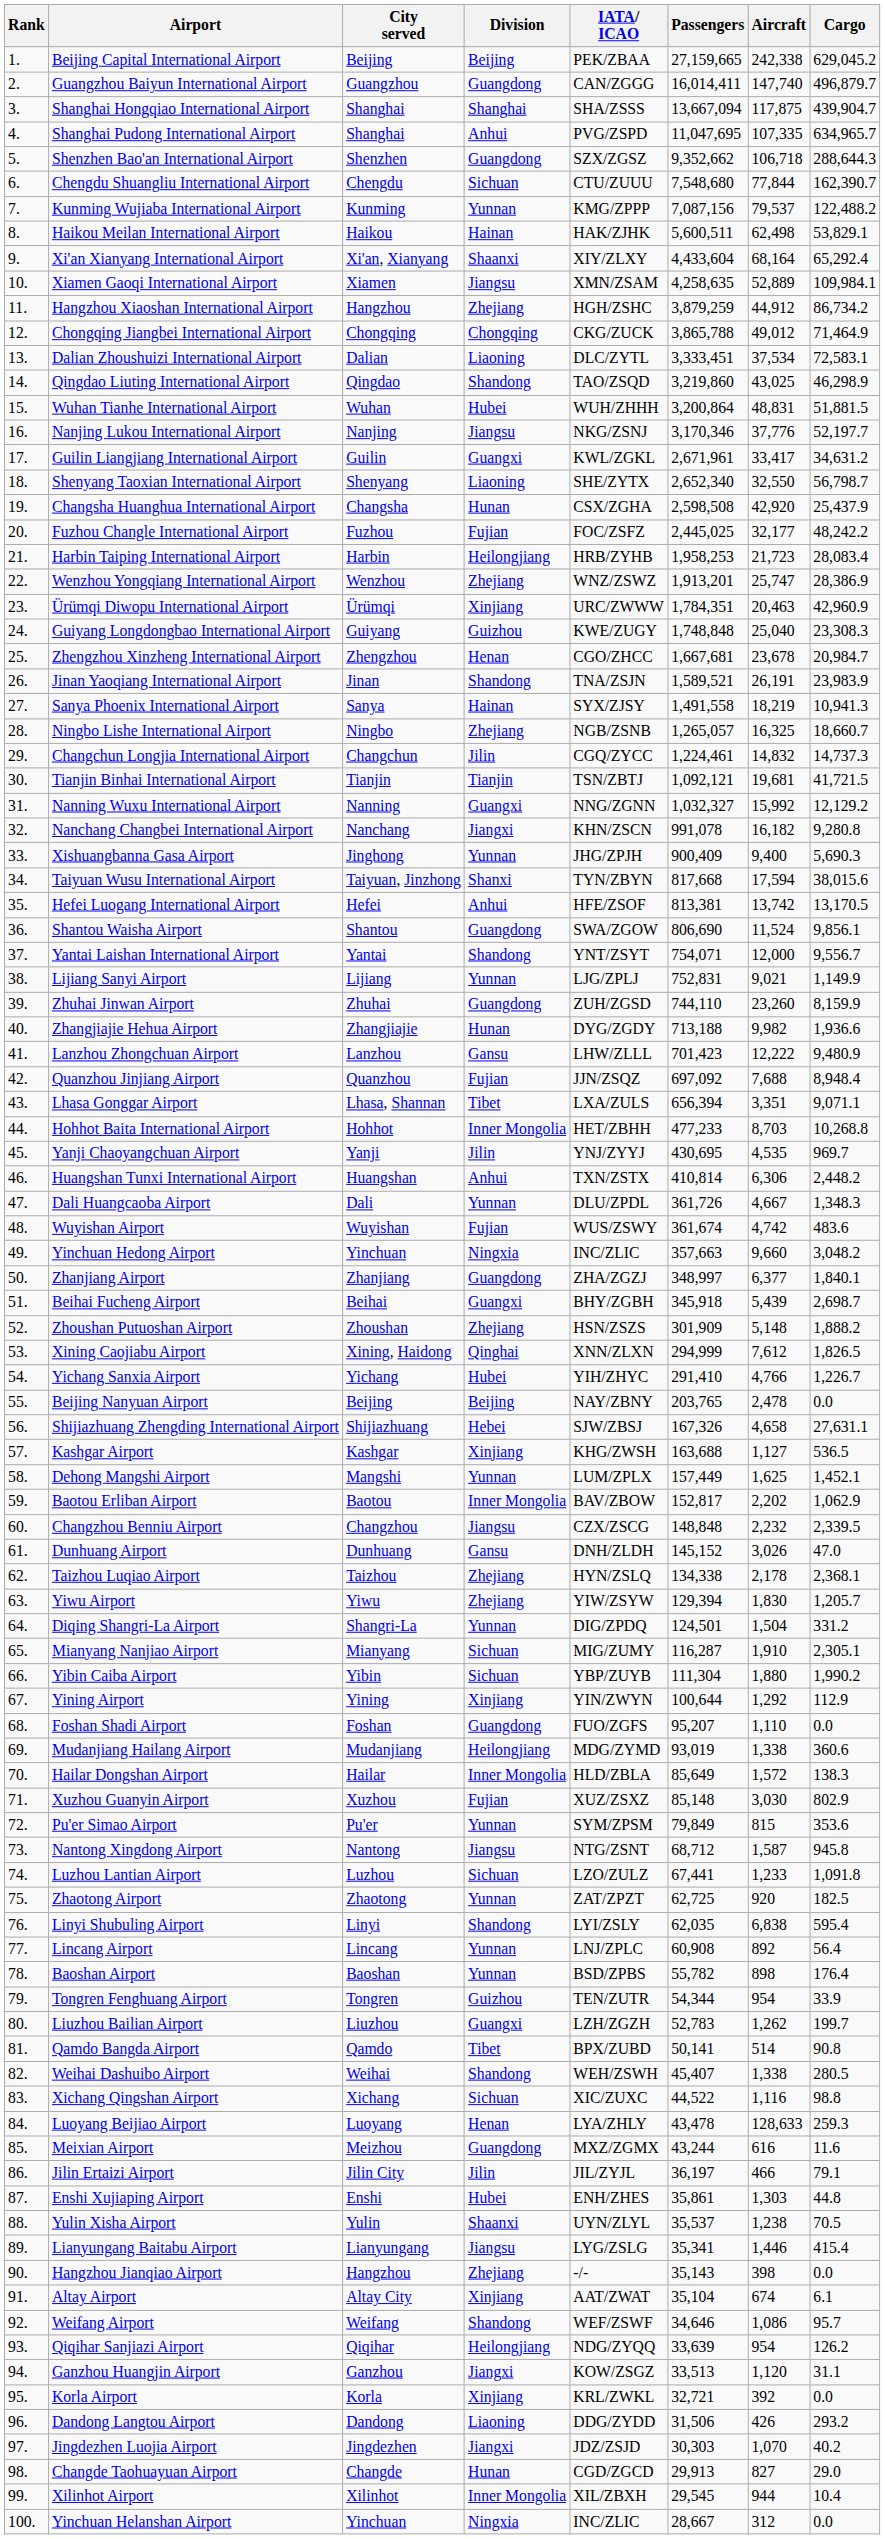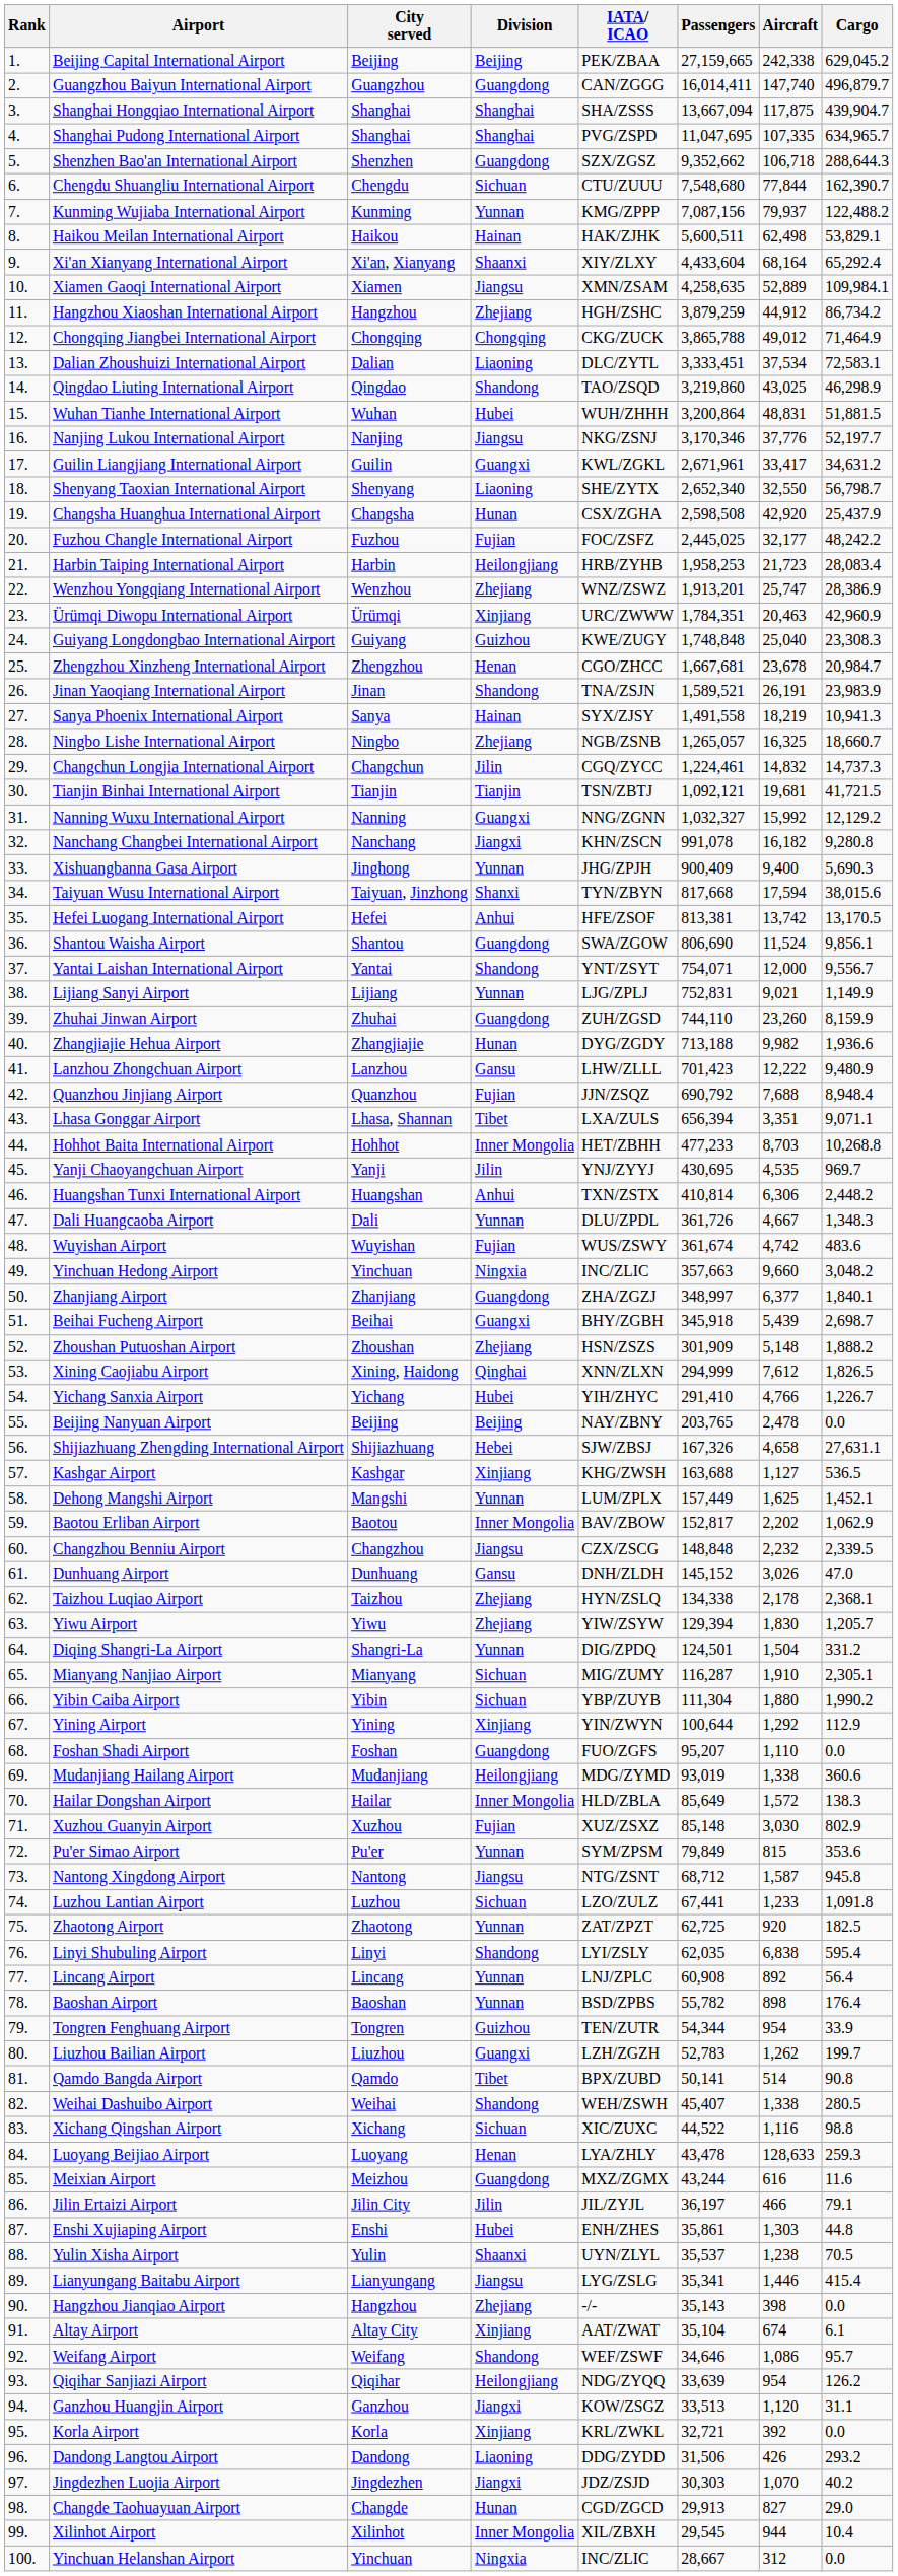Shanghai Pudong International Airport | Division: Anhui -> Shanghai
Kunming Wujiaba International Airport | Aircraft: 79,537 -> 79,937
Quanzhou Jinjiang Airport | Passengers: 697,092 -> 690,792
